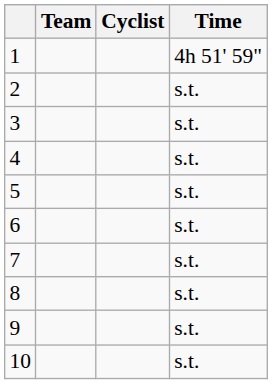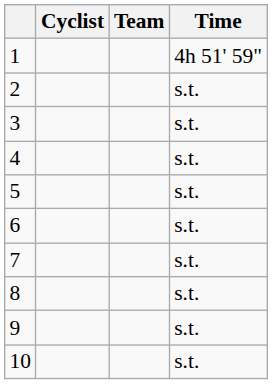columns swapped: Cyclist <-> Team
